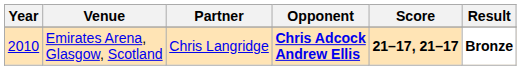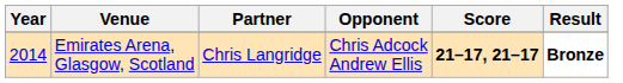Emirates Arena, Glasgow, Scotland | Year: 2010 -> 2014
Emirates Arena, Glasgow, Scotland | Opponent: bold -> normal
